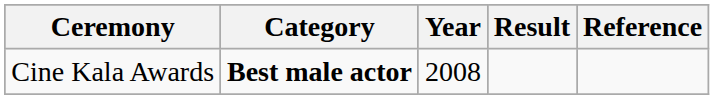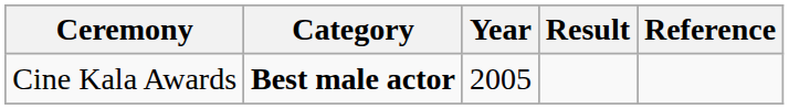Cine Kala Awards | Year: 2008 -> 2005
